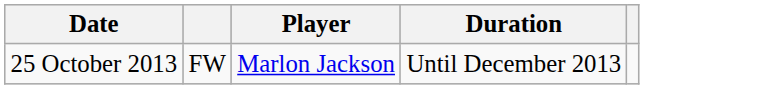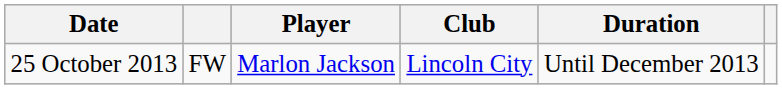+ column: Club | Lincoln City
